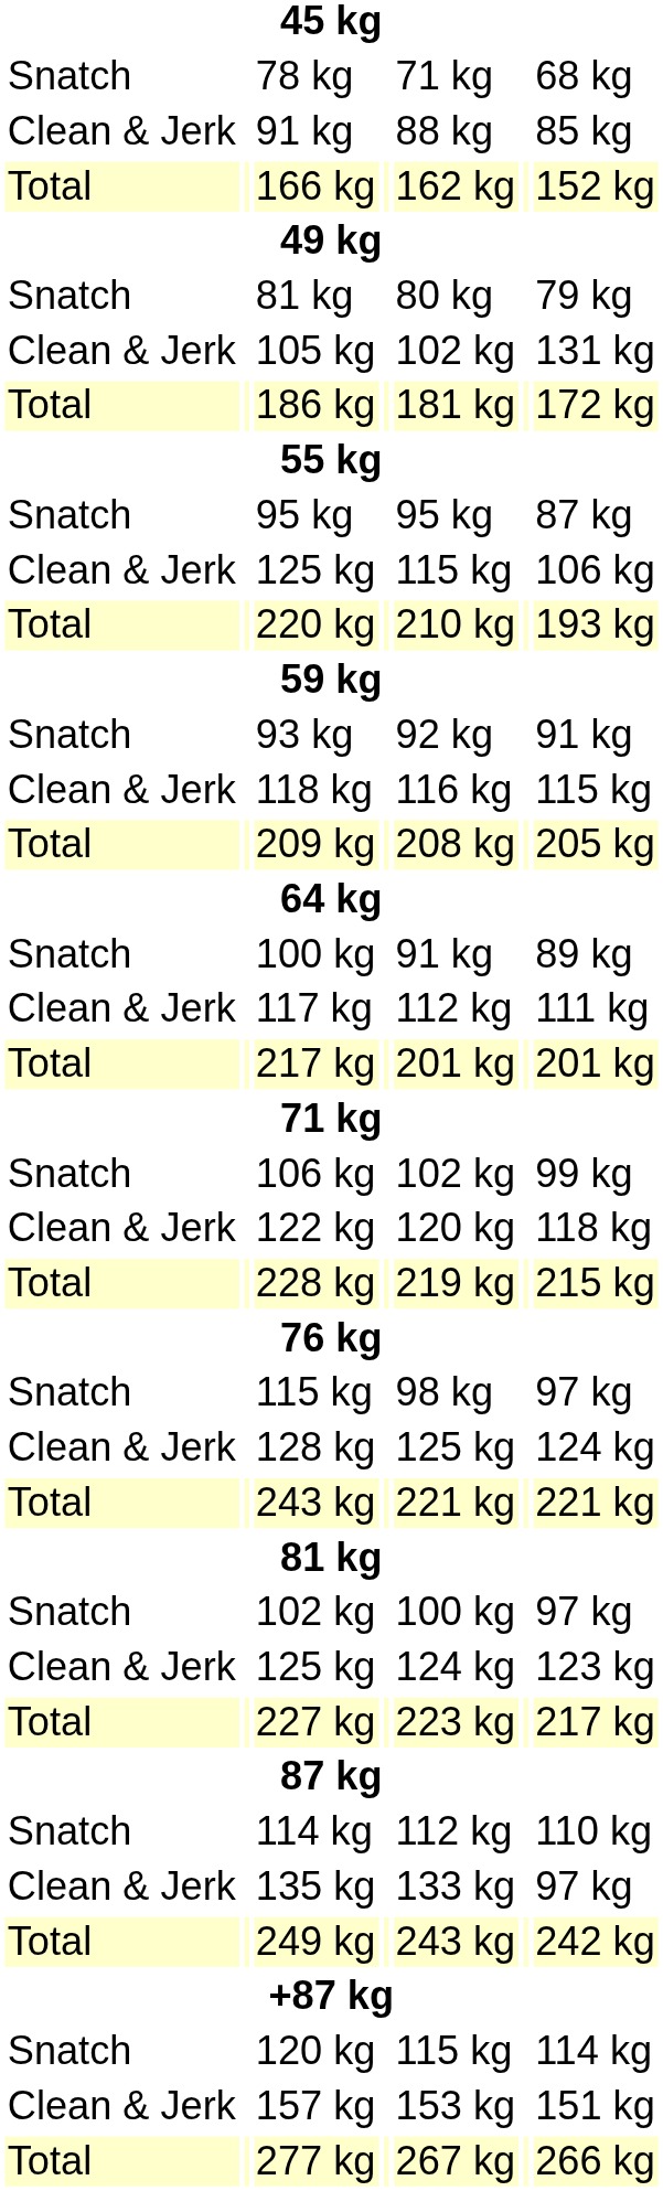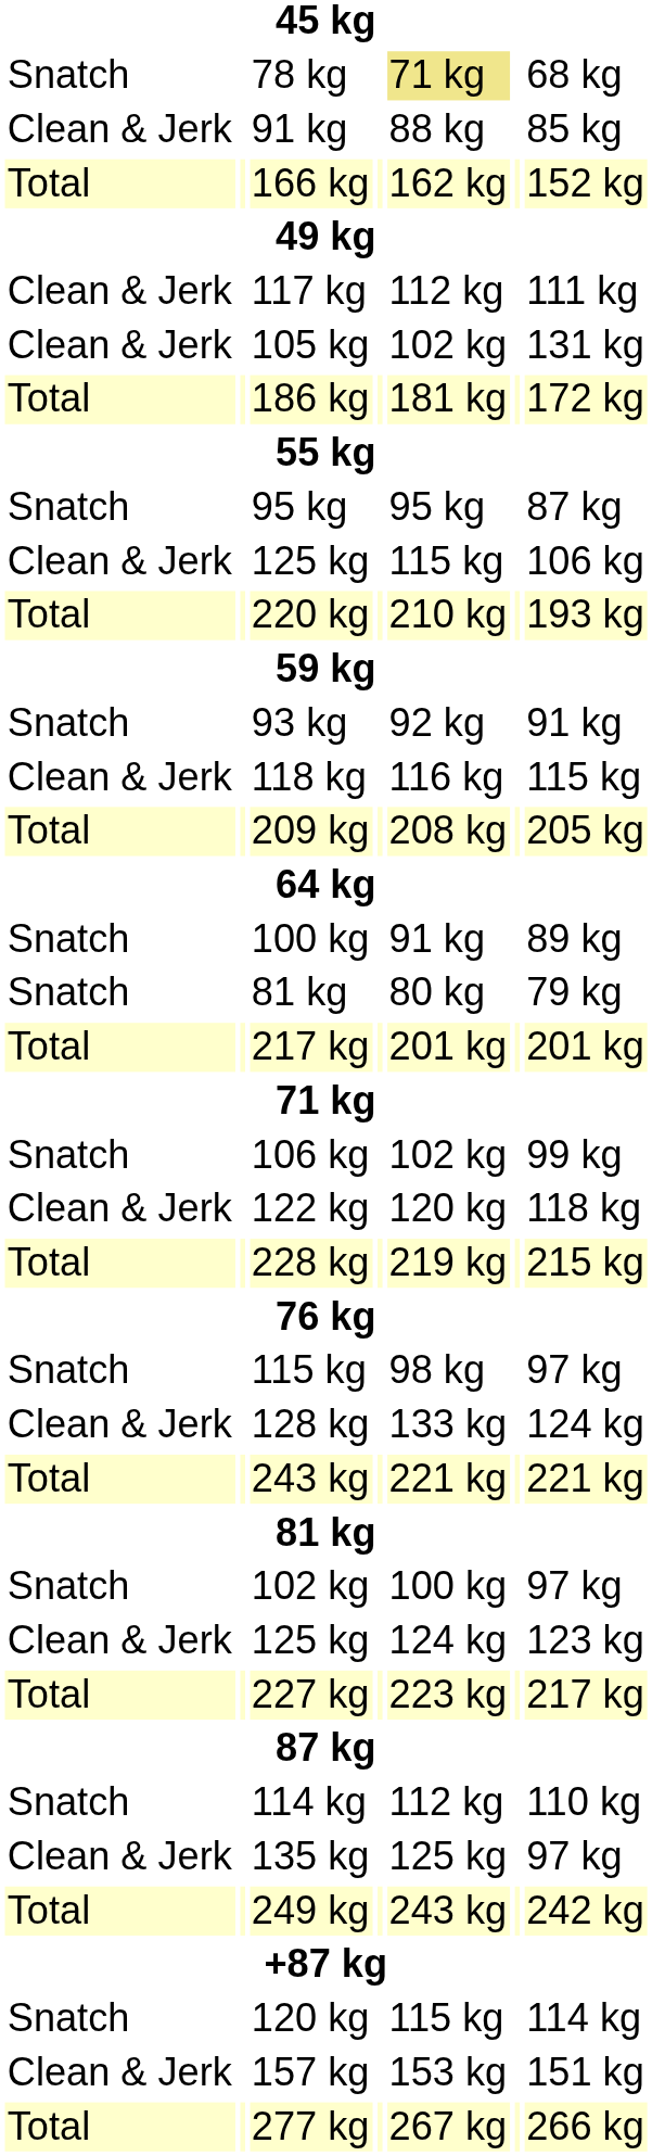78 kg | column 5: no background -> khaki background
rows swapped: Snatch / 81 kg <-> 117 kg
128 kg | column 5: 125 kg -> 133 kg
135 kg | column 5: 133 kg -> 125 kg
